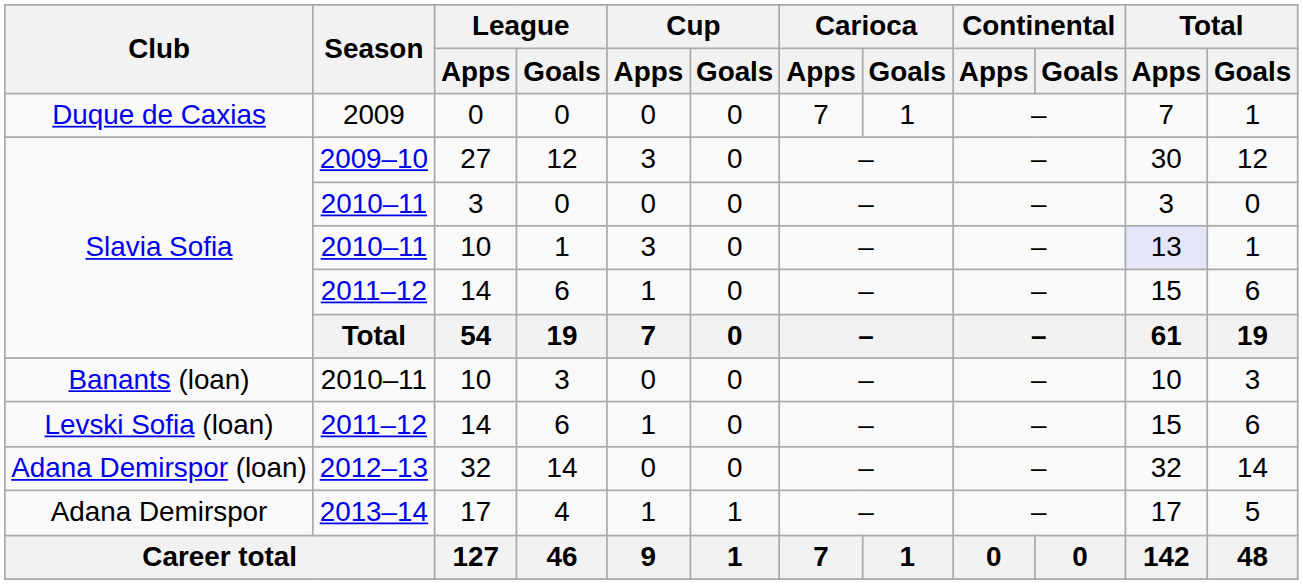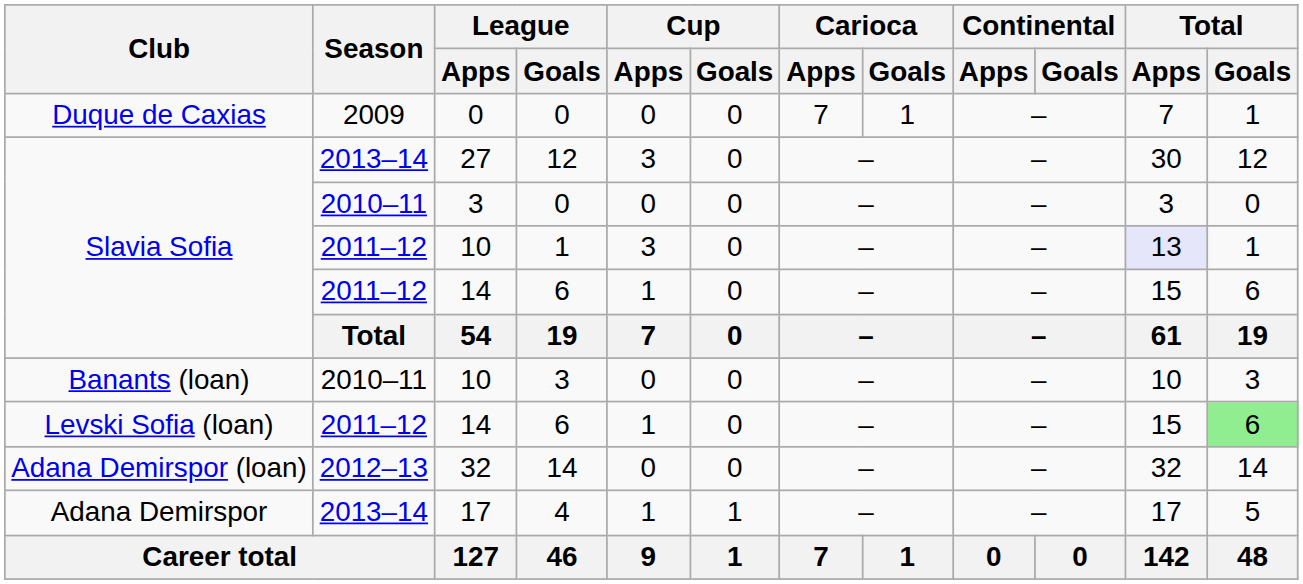27 | Season: 2009–10 -> 2013–14
Slavia Sofia / 10 | Season: 2010–11 -> 2011–12
Levski Sofia (loan) / 14 | Total / Goals: no background -> lightgreen background
